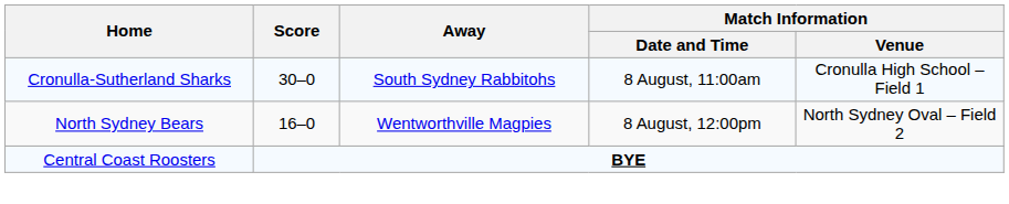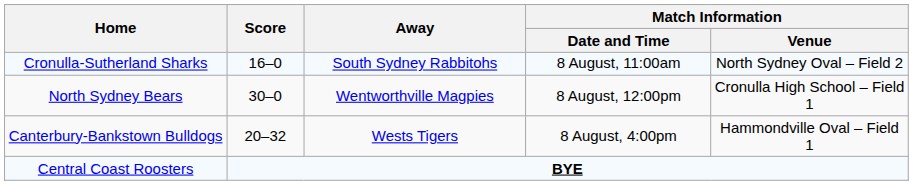Cronulla-Sutherland Sharks | Score: 30–0 -> 16–0
Cronulla-Sutherland Sharks | Match Information / Venue: Cronulla High School – Field 1 -> North Sydney Oval – Field 2
North Sydney Bears | Score: 16–0 -> 30–0
North Sydney Bears | Match Information / Venue: North Sydney Oval – Field 2 -> Cronulla High School – Field 1
+ row: Canterbury-Bankstown Bulldogs | 20–32 | Wests Tigers | 8 August, 4:00pm | Hammondville Oval – Field 1
